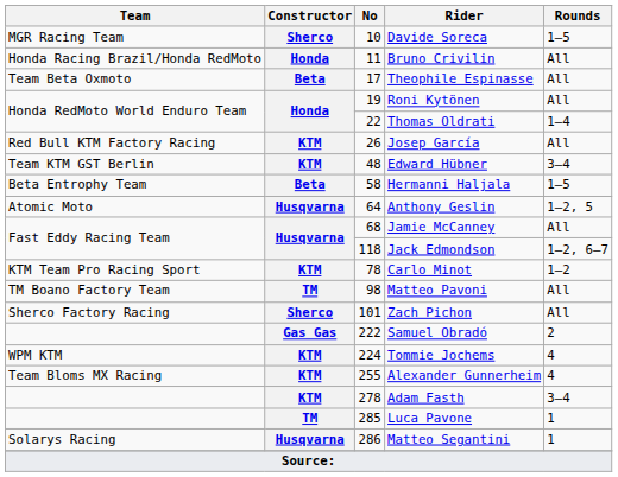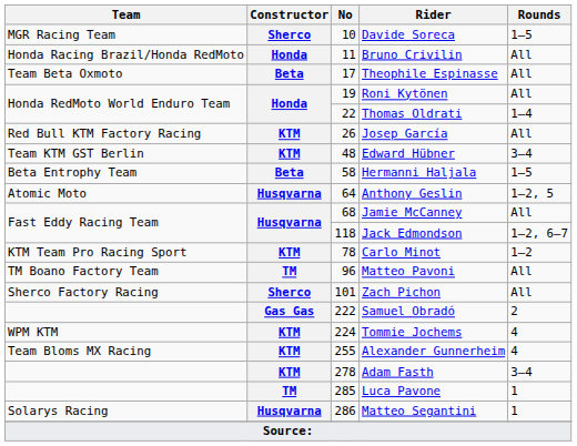Matteo Pavoni | No: 98 -> 96
